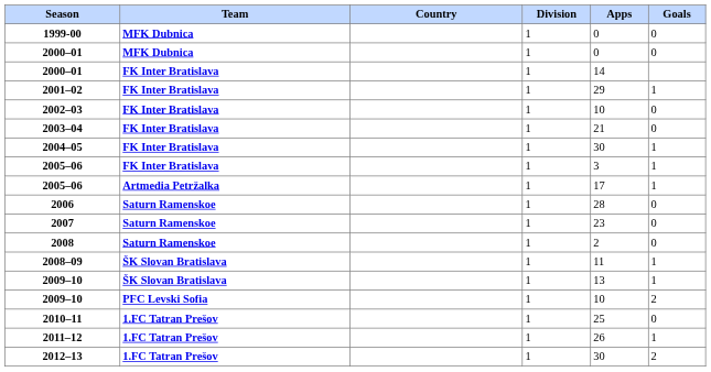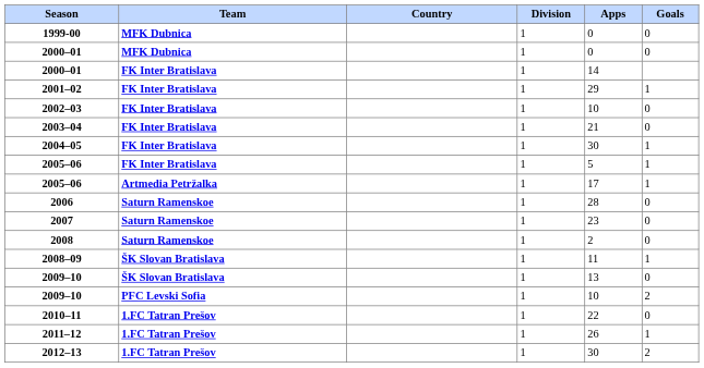2005–06 / FK Inter Bratislava | Apps: 3 -> 5
2009–10 / ŠK Slovan Bratislava | Goals: 1 -> 0
2010–11 | Apps: 25 -> 22
